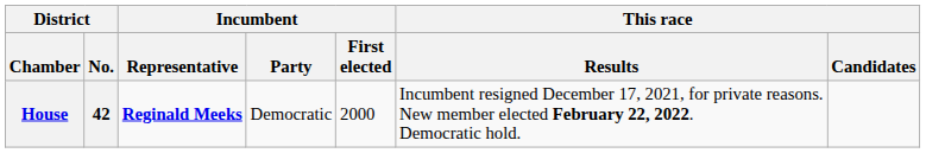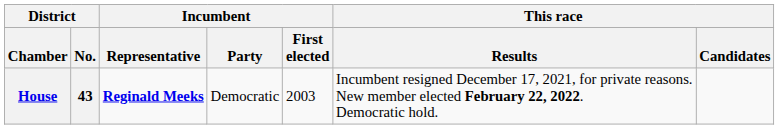House | District / No.: 42 -> 43
House | Incumbent / First elected: 2000 -> 2003
